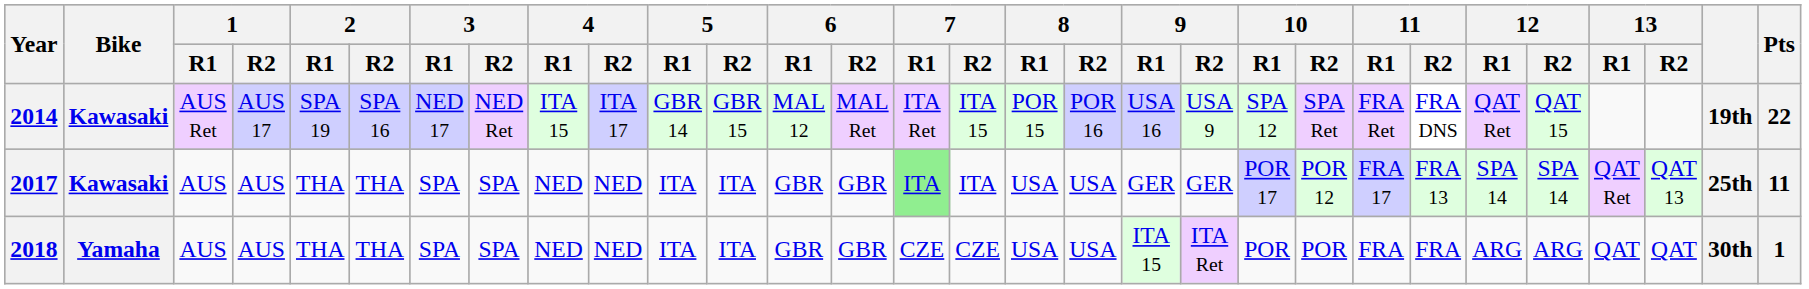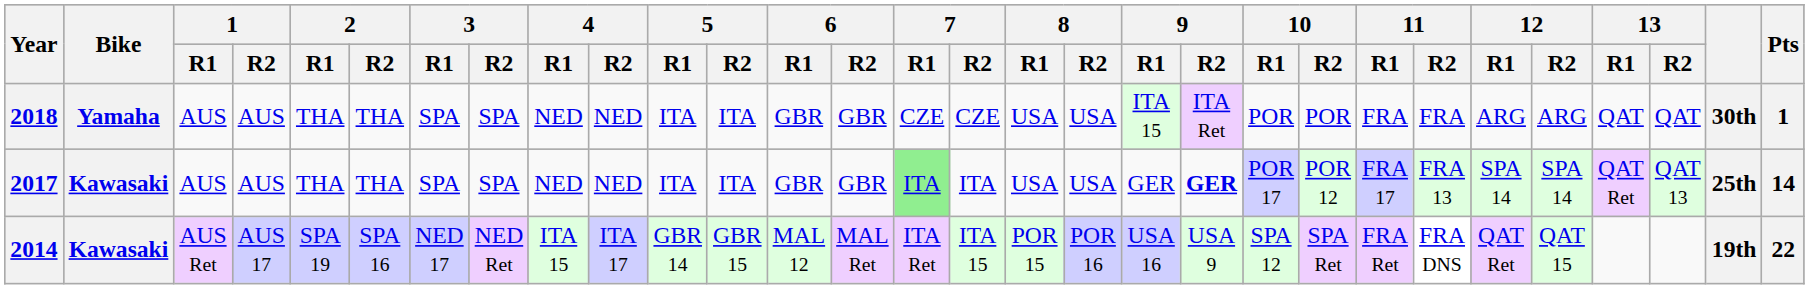rows swapped: 2014 <-> 2018
2017 | 9 / R2: normal -> bold
2017 | Pts: 11 -> 14
